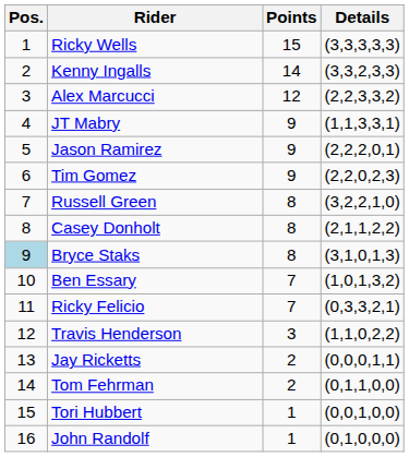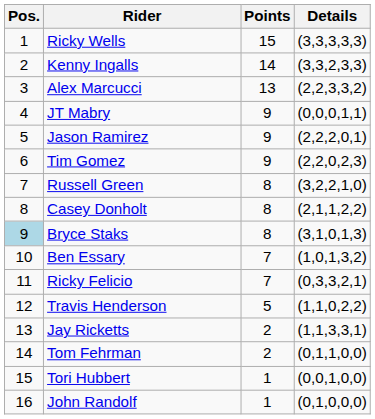Alex Marcucci | Points: 12 -> 13
JT Mabry | Details: (1,1,3,3,1) -> (0,0,0,1,1)
Travis Henderson | Points: 3 -> 5
Jay Ricketts | Details: (0,0,0,1,1) -> (1,1,3,3,1)
